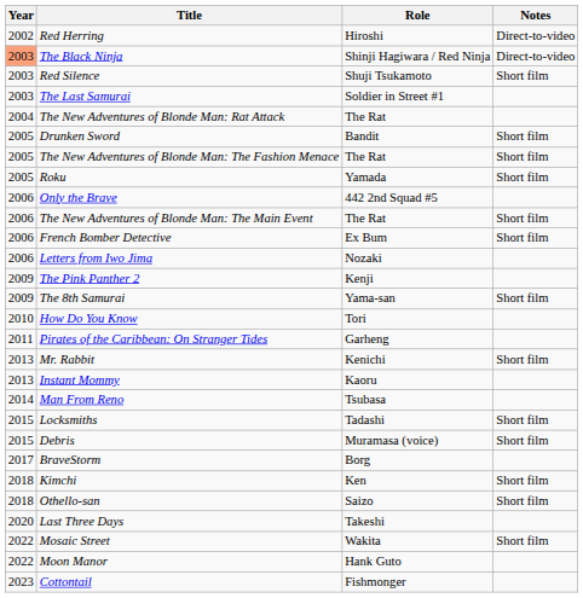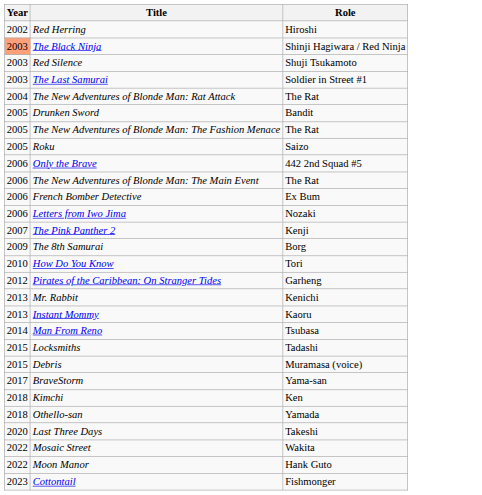- column: Notes | Direct-to-video | Direct-to-video | Short film | Short film | Short film | Short film | Short film | Short film | Short film | Short film | Short film | Short film | Short film | Short film | Short film
Roku | Role: Yamada -> Saizo
The Pink Panther 2 | Year: 2009 -> 2007
The 8th Samurai | Role: Yama-san -> Borg
Pirates of the Caribbean: On Stranger Tides | Year: 2011 -> 2012
BraveStorm | Role: Borg -> Yama-san
Othello-san | Role: Saizo -> Yamada
